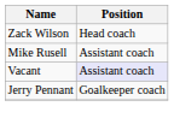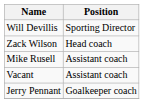+ row: Will Devillis | Sporting Director
Vacant | Position: lavender background -> no background
